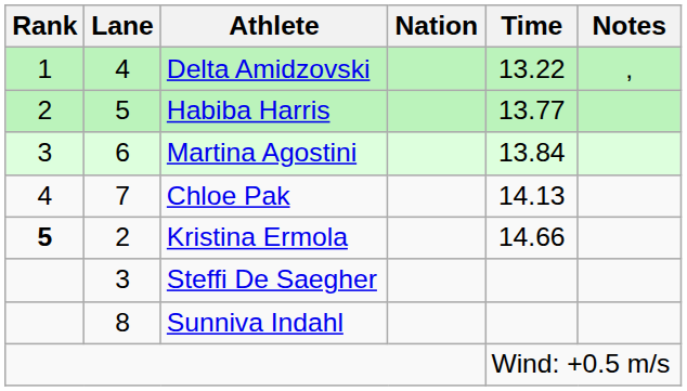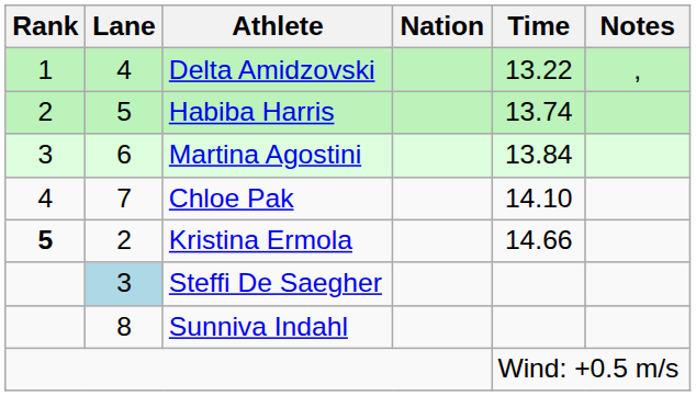Habiba Harris | Time: 13.77 -> 13.74
Chloe Pak | Time: 14.13 -> 14.10
Steffi De Saegher | Lane: no background -> lightblue background
